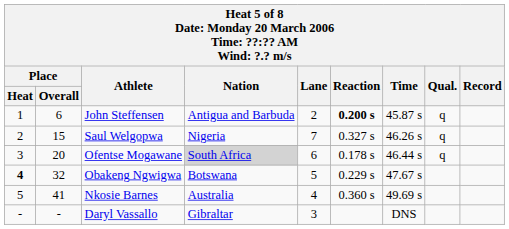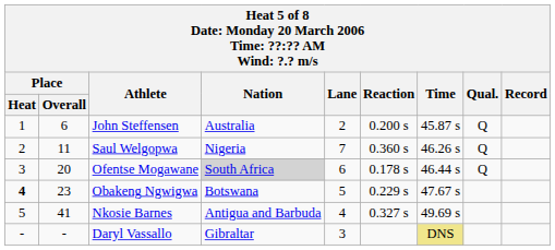John Steffensen | Nation: Antigua and Barbuda -> Australia
John Steffensen | Reaction: bold -> normal
John Steffensen | Qual.: q -> Q
Saul Welgopwa | Place / Overall: 15 -> 11
Saul Welgopwa | Reaction: 0.327 s -> 0.360 s
Saul Welgopwa | Qual.: q -> Q
Ofentse Mogawane | Qual.: q -> Q
Obakeng Ngwigwa | Place / Overall: 32 -> 23
Nkosie Barnes | Nation: Australia -> Antigua and Barbuda
Nkosie Barnes | Reaction: 0.360 s -> 0.327 s
Daryl Vassallo | Time: no background -> khaki background
